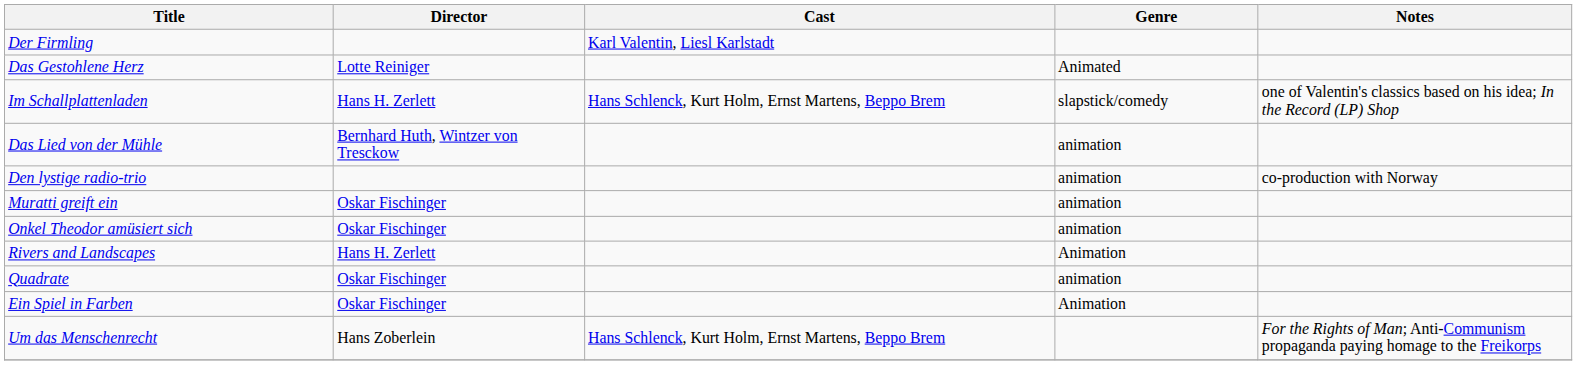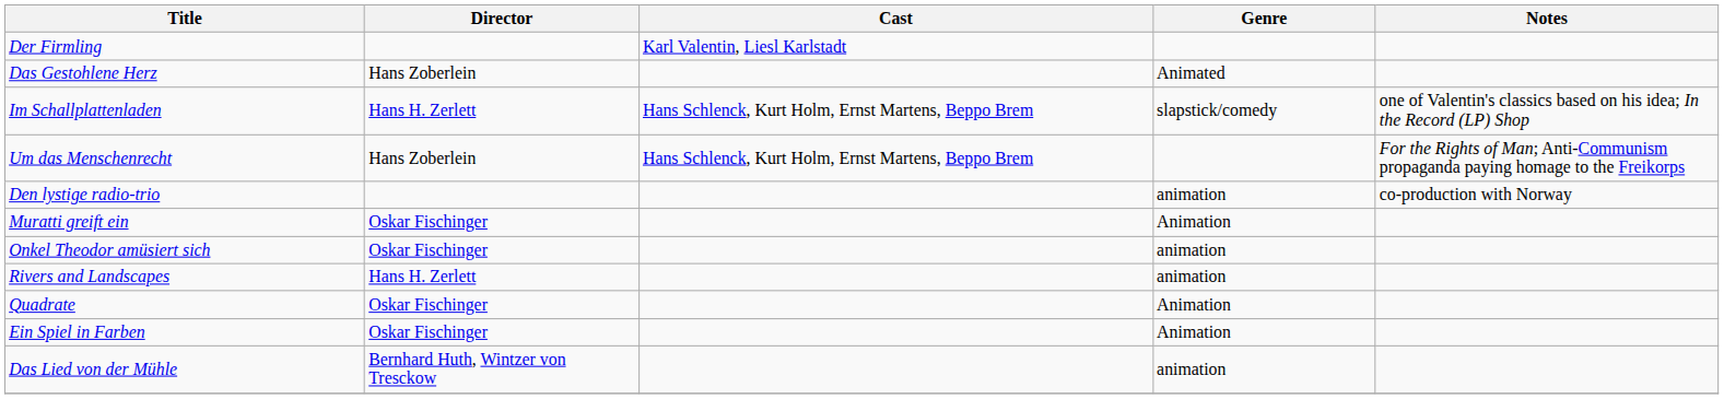Das Gestohlene Herz | Director: Lotte Reiniger -> Hans Zoberlein
rows swapped: Das Lied von der Mühle <-> Um das Menschenrecht
Muratti greift ein | Genre: animation -> Animation
Rivers and Landscapes | Genre: Animation -> animation
Quadrate | Genre: animation -> Animation
